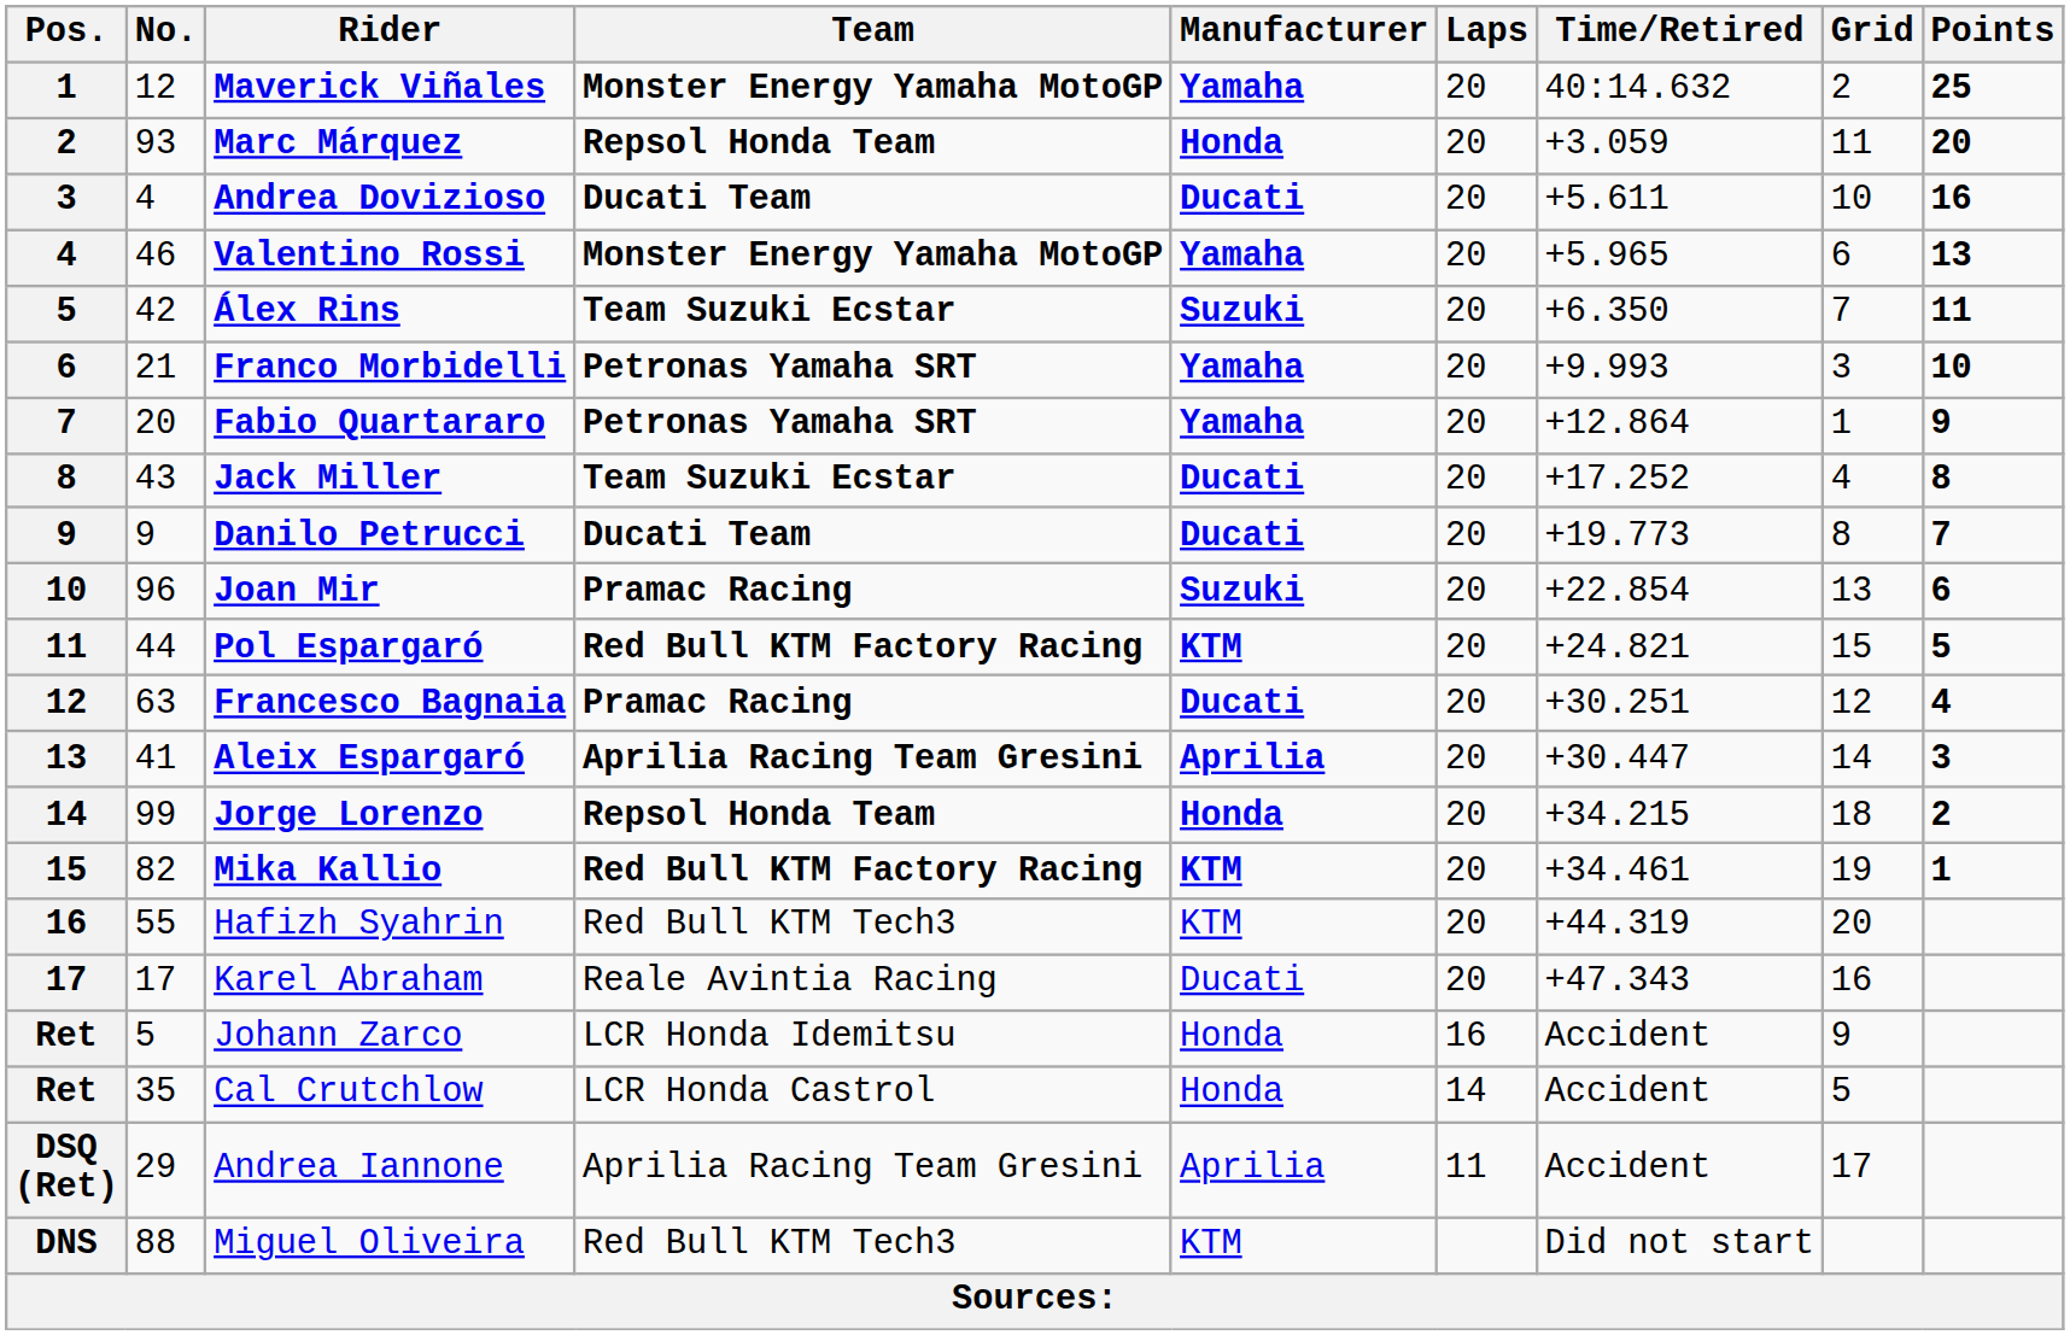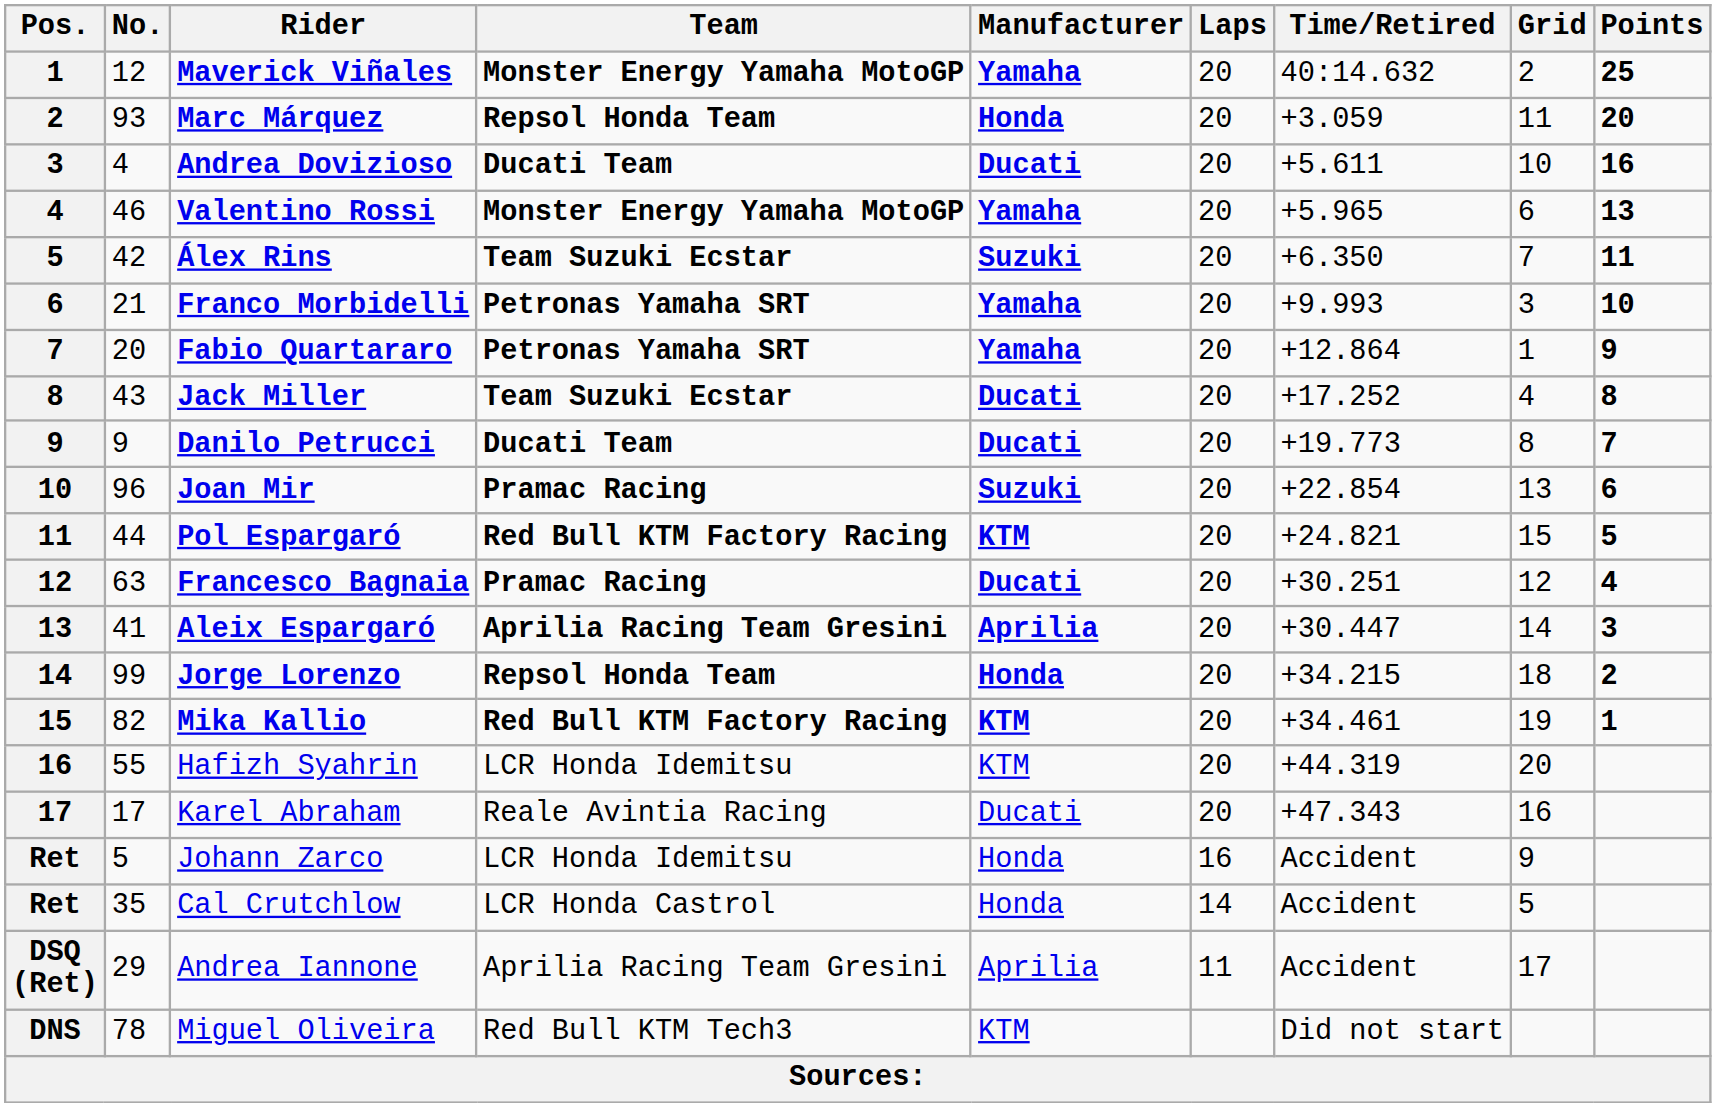Hafizh Syahrin | Team: Red Bull KTM Tech3 -> LCR Honda Idemitsu
Miguel Oliveira | No.: 88 -> 78
